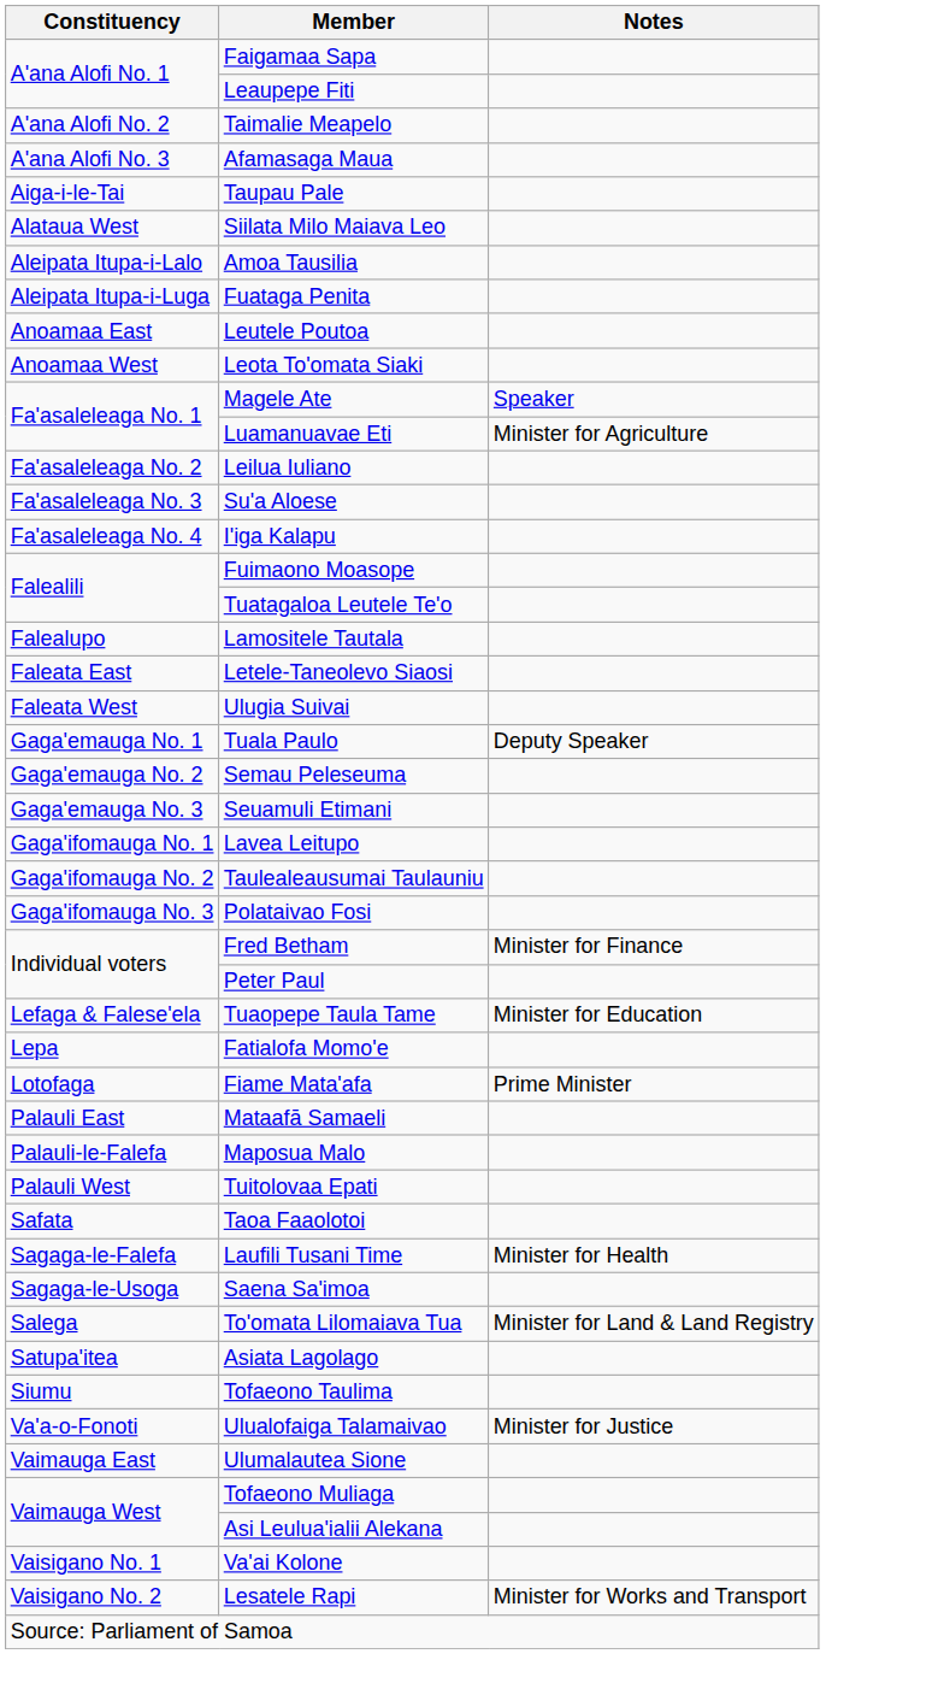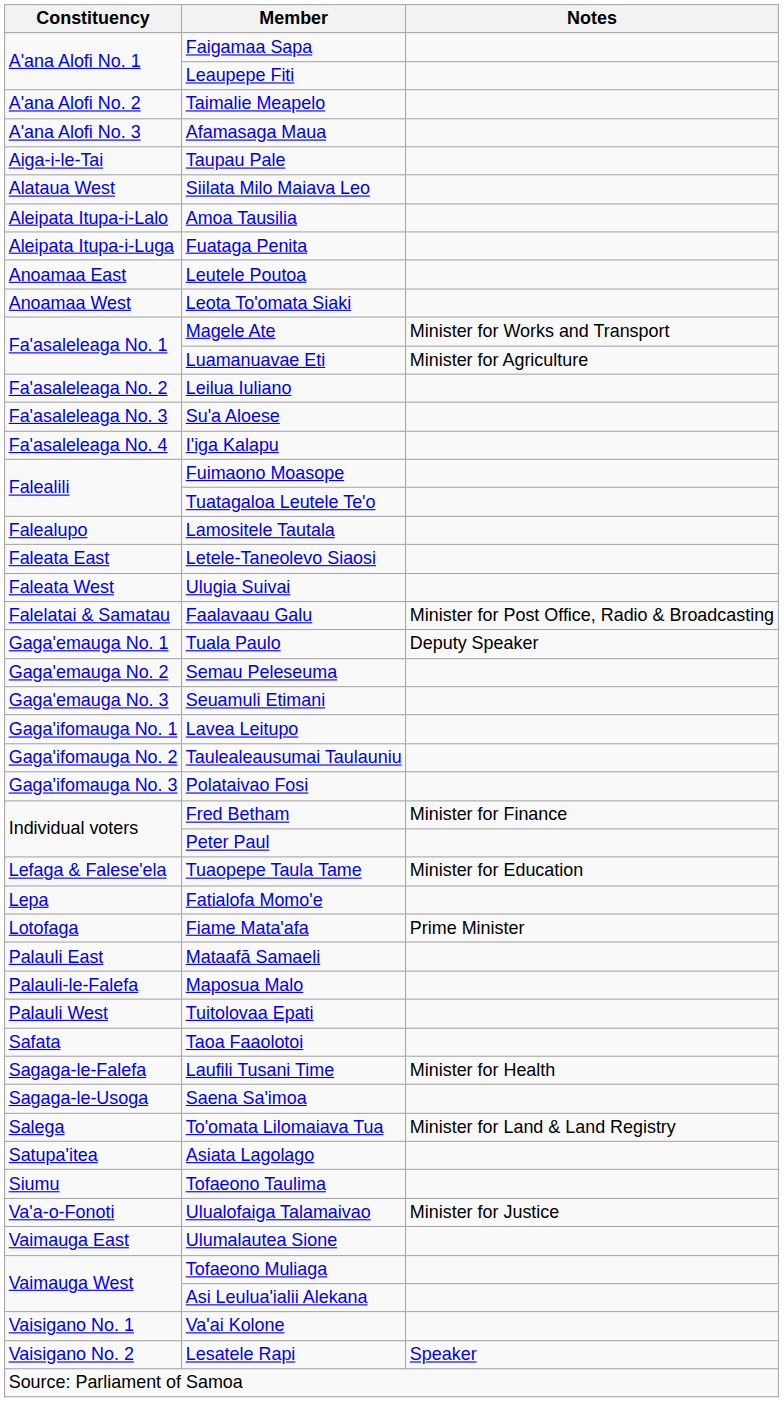Magele Ate | Notes: Speaker -> Minister for Works and Transport
+ row: Falelatai & Samatau | Faalavaau Galu | Minister for Post Office, Radio & Broadcasting
Lesatele Rapi | Notes: Minister for Works and Transport -> Speaker
